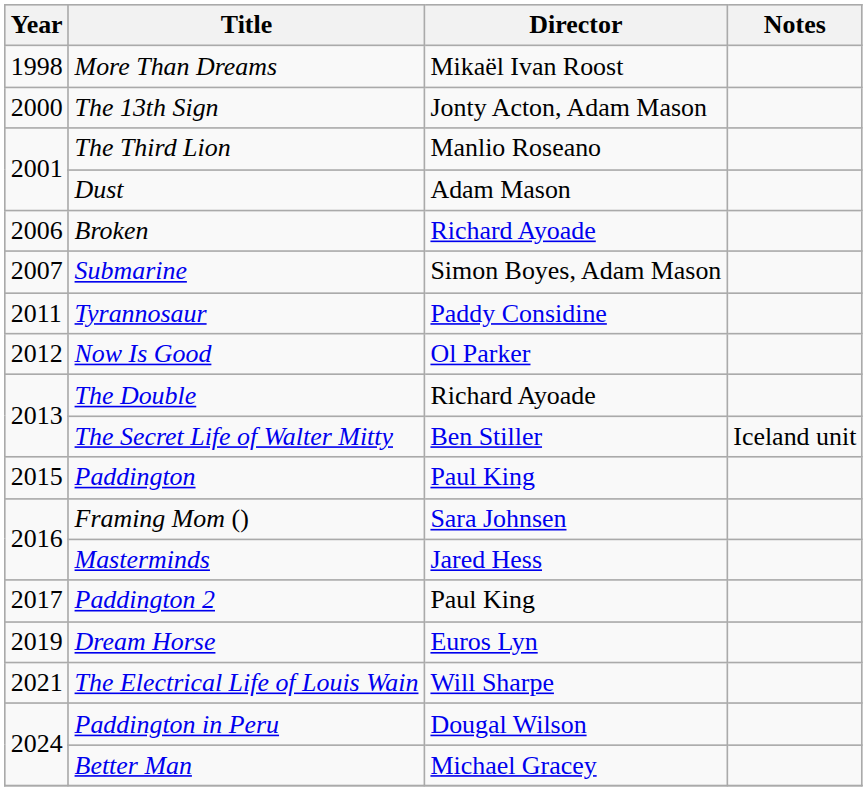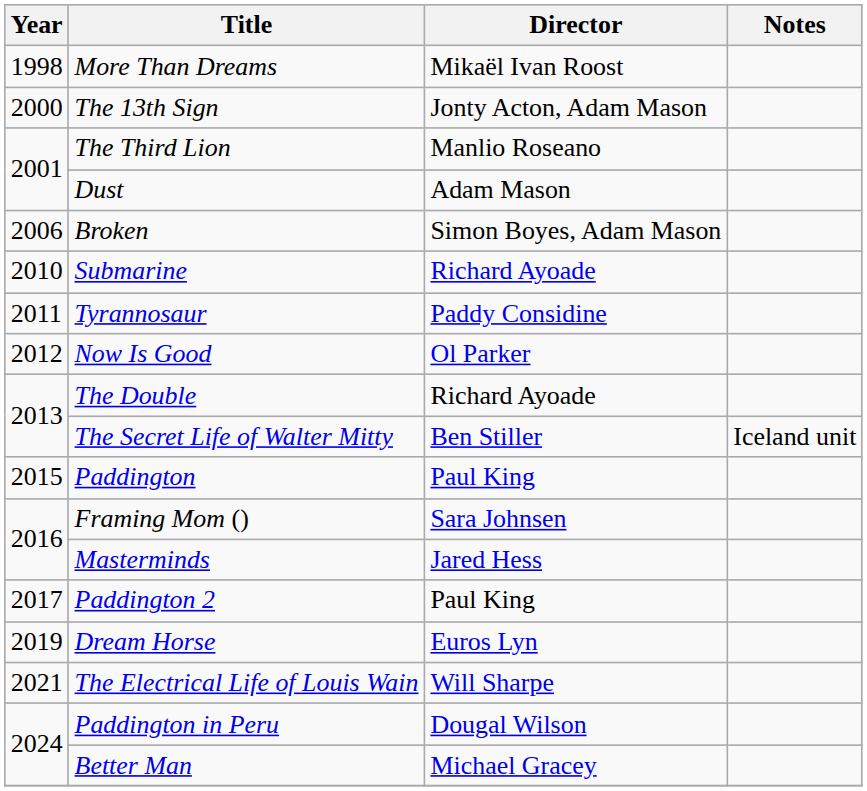Broken | Director: Richard Ayoade -> Simon Boyes, Adam Mason
Submarine | Year: 2007 -> 2010
Submarine | Director: Simon Boyes, Adam Mason -> Richard Ayoade
